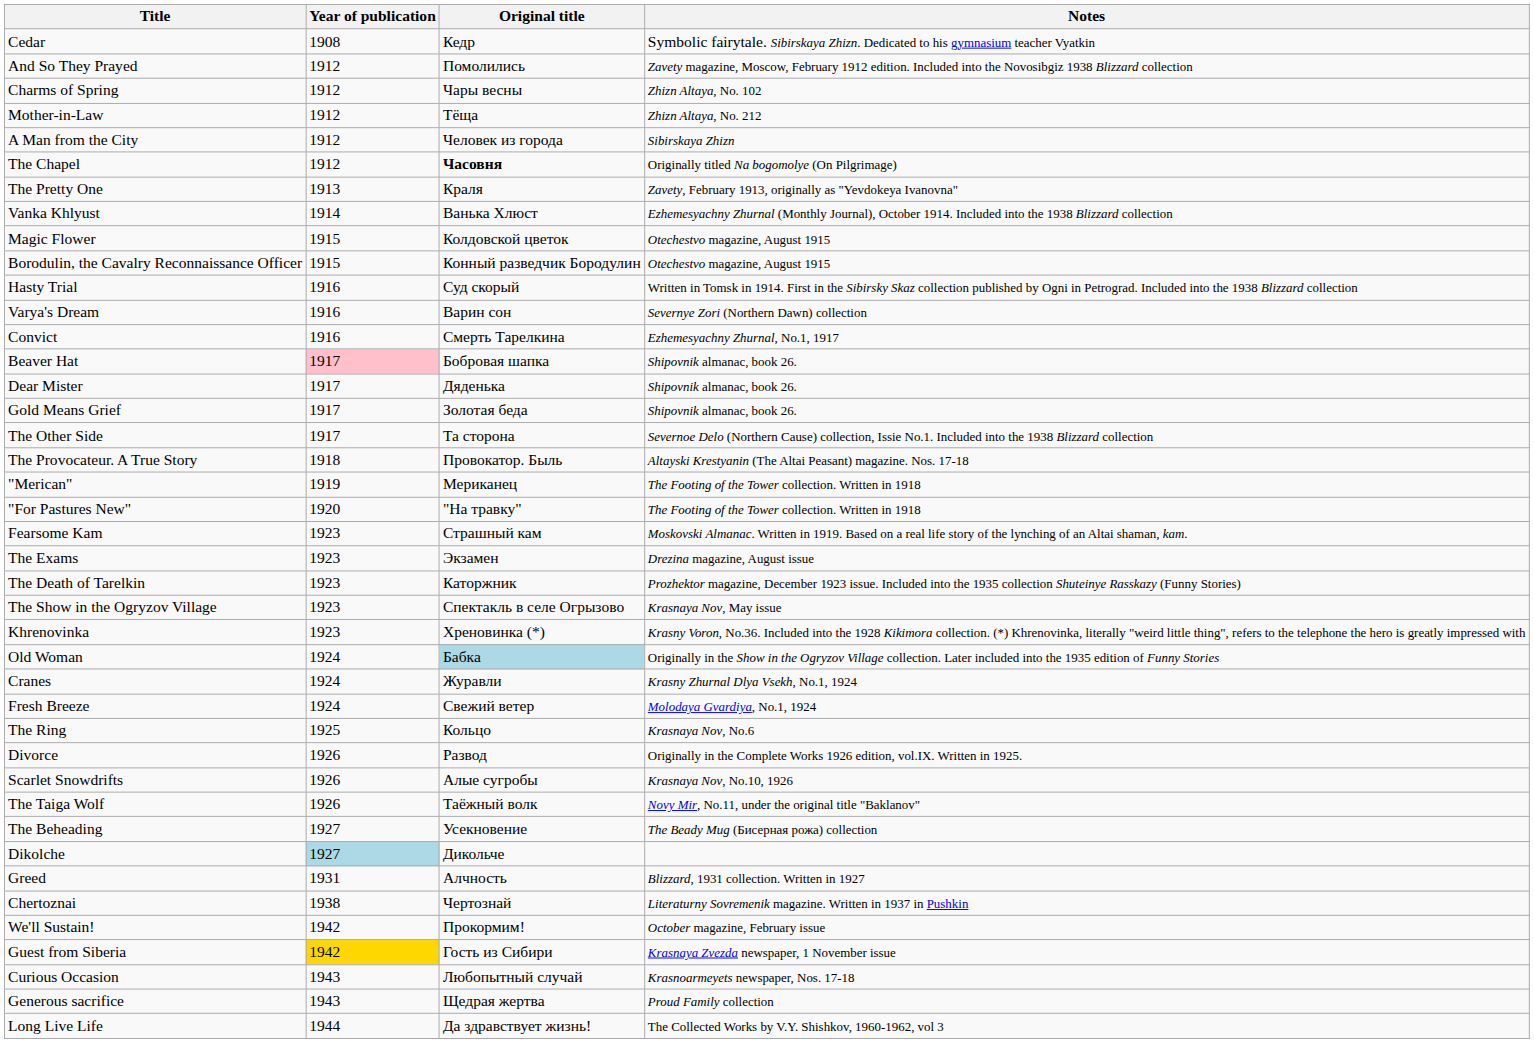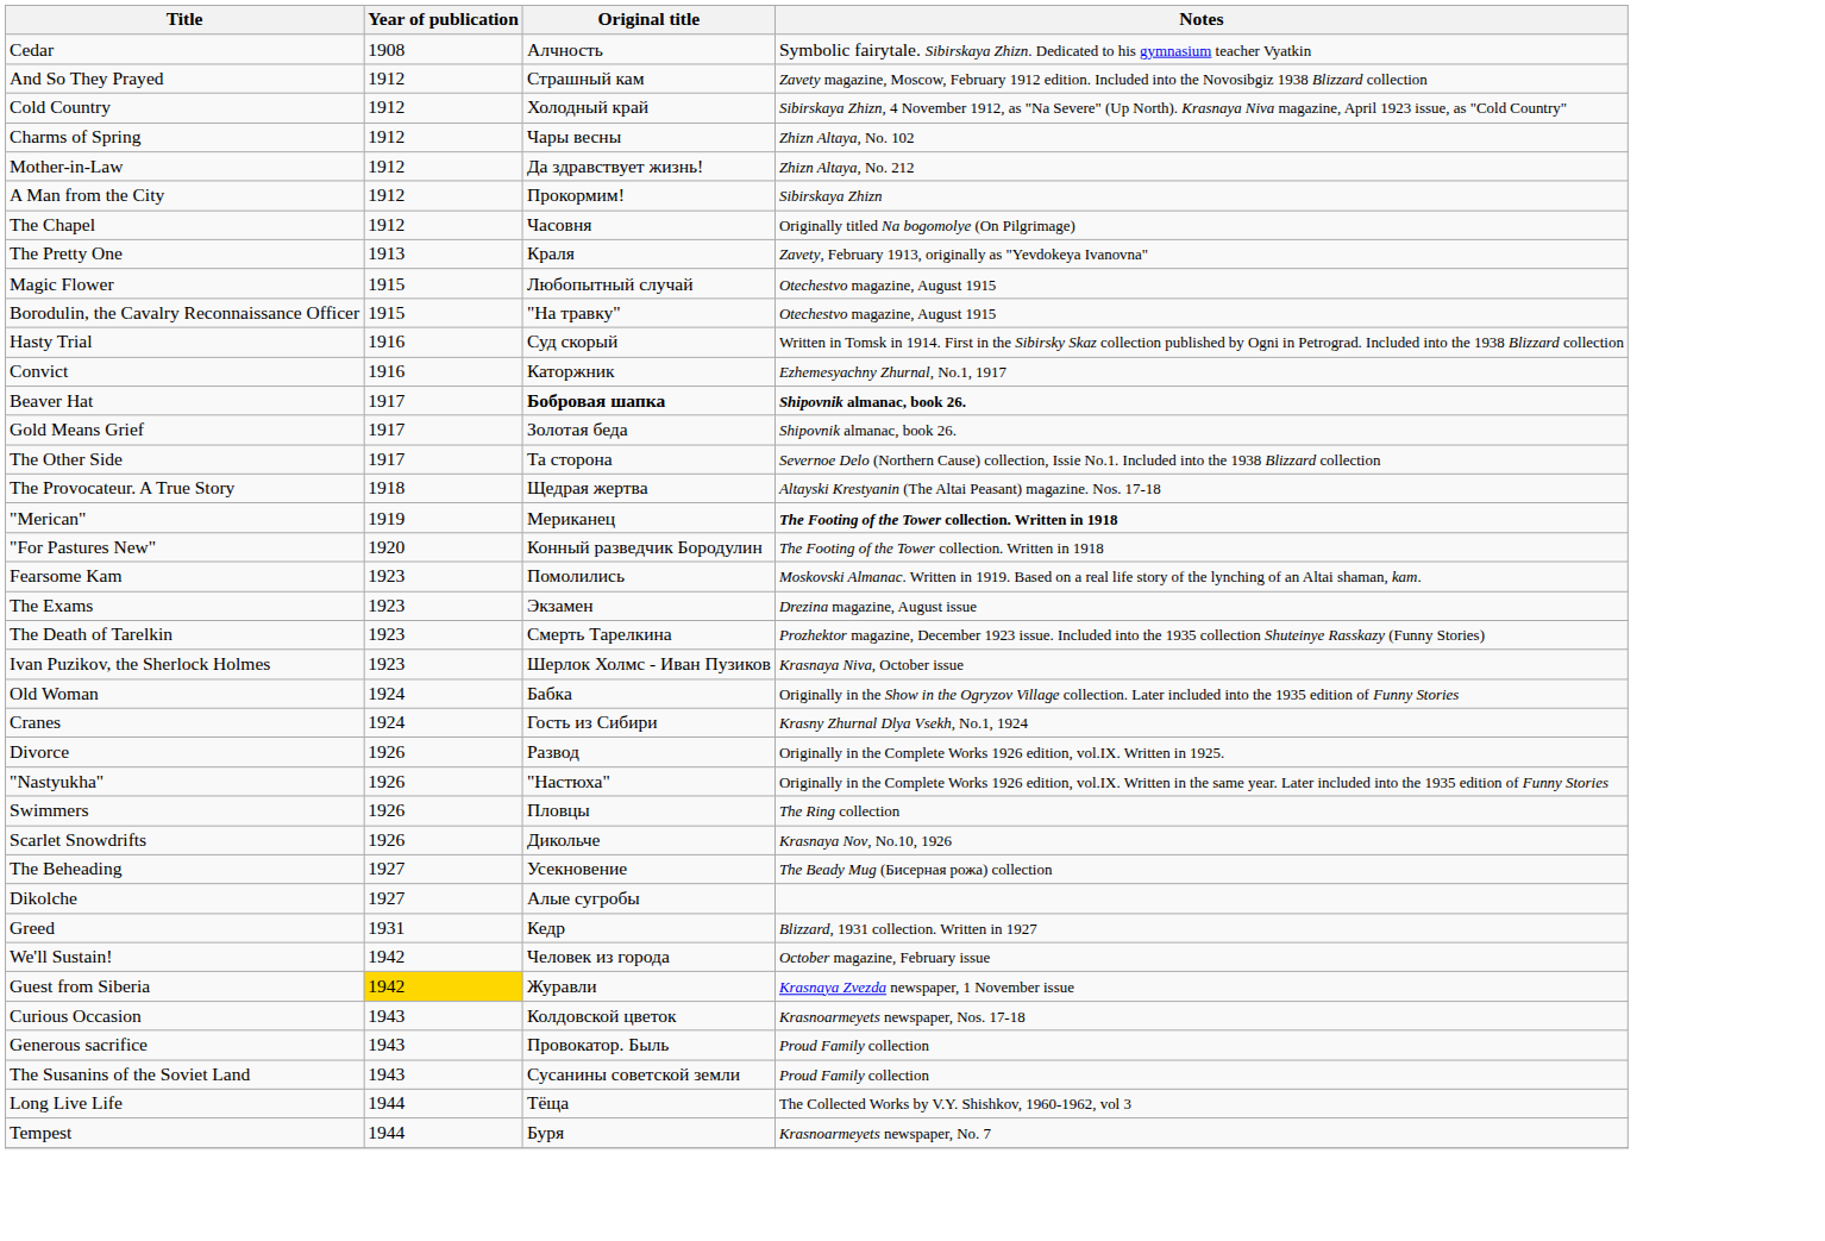Cedar | Original title: Кедр -> Алчность
And So They Prayed | Original title: Помолились -> Страшный кам
+ row: Cold Country | 1912 | Холодный край | Sibirskaya Zhizn, 4 November 1912, as "Na Severe" (Up North). Krasnaya Niva magazine, April 1923 issue, as "Cold Country"
Mother-in-Law | Original title: Тёща -> Да здравствует жизнь!
A Man from the City | Original title: Человек из города -> Прокормим!
The Chapel | Original title: bold -> normal
- row: Vanka Khlyust | 1914 | Ванька Хлюст | Ezhemesyachny Zhurnal (Monthly Journal), October 1914. Included into the 1938 Blizzard collection
Magic Flower | Original title: Колдовской цветок -> Любопытный случай
Borodulin, the Cavalry Reconnaissance Officer | Original title: Конный разведчик Бородулин -> "На травку"
- row: Varya's Dream | 1916 | Варин сон | Severnуe Zori (Northern Dawn) collection
Convict | Original title: Смерть Тарелкина -> Каторжник
Beaver Hat | Year of publication: pink background -> no background
Beaver Hat | Original title: normal -> bold
Beaver Hat | Notes: normal -> bold
- row: Dear Mister | 1917 | Дяденька | Shipovnik almanac, book 26.
The Provocateur. A True Story | Original title: Провокатор. Быль -> Щедрая жертва
"Merican" | Notes: normal -> bold
"For Pastures New" | Original title: "На травку" -> Конный разведчик Бородулин
Fearsome Kam | Original title: Страшный кам -> Помолились
The Death of Tarelkin | Original title: Каторжник -> Смерть Тарелкина
- row: The Show in the Ogryzov Village | 1923 | Спектакль в селе Огрызово | Krasnaya Nov, May issue
+ row: Ivan Puzikov, the Sherlock Holmes | 1923 | Шерлок Холмс - Иван Пузиков | Krasnaya Niva, October issue
- row: Khrenovinka | 1923 | Хреновинка (*) | Krasny Voron, No.36. Included into the 1928 Kikimora collection. (*) Khrenovinka, literally "weird little thing", refers to the telephone the hero is greatly impressed with
Old Woman | Original title: lightblue background -> no background
Cranes | Original title: Журавли -> Гость из Сибири
- row: Fresh Breeze | 1924 | Свежий ветер | Molodaya Gvardiya, No.1, 1924
- row: The Ring | 1925 | Кольцо | Krasnaya Nov, No.6
+ row: "Nastyukha" | 1926 | "Настюха" | Originally in the Complete Works 1926 edition, vol.IX. Written in the same year. Later included into the 1935 edition of Funny Stories
+ row: Swimmers | 1926 | Пловцы | The Ring collection
Scarlet Snowdrifts | Original title: Алые сугробы -> Дикольче
- row: The Taiga Wolf | 1926 | Таёжный волк | Novy Mir, No.11, under the original title "Baklanov"
Dikolche | Year of publication: lightblue background -> no background
Dikolche | Original title: Дикольче -> Алые сугробы
Greed | Original title: Алчность -> Кедр
- row: Chertoznai | 1938 | Чертознай | Literaturny Sovremenik magazine. Written in 1937 in Pushkin
We'll Sustain! | Original title: Прокормим! -> Человек из города
Guest from Siberia | Original title: Гость из Сибири -> Журавли
Curious Occasion | Original title: Любопытный случай -> Колдовской цветок
Generous sacrifice | Original title: Щедрая жертва -> Провокатор. Быль
+ row: The Susanins of the Soviet Land | 1943 | Сусанины советской земли | Proud Family collection
Long Live Life | Original title: Да здравствует жизнь! -> Тёща
+ row: Tempest | 1944 | Буря | Krasnoarmeyets newspaper, No. 7
